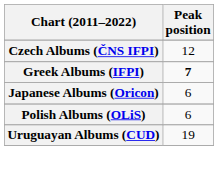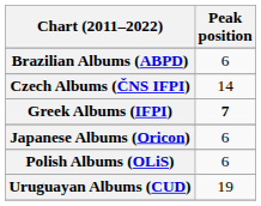+ row: Brazilian Albums (ABPD) | 6
Czech Albums (ČNS IFPI) | Peak position: 12 -> 14
